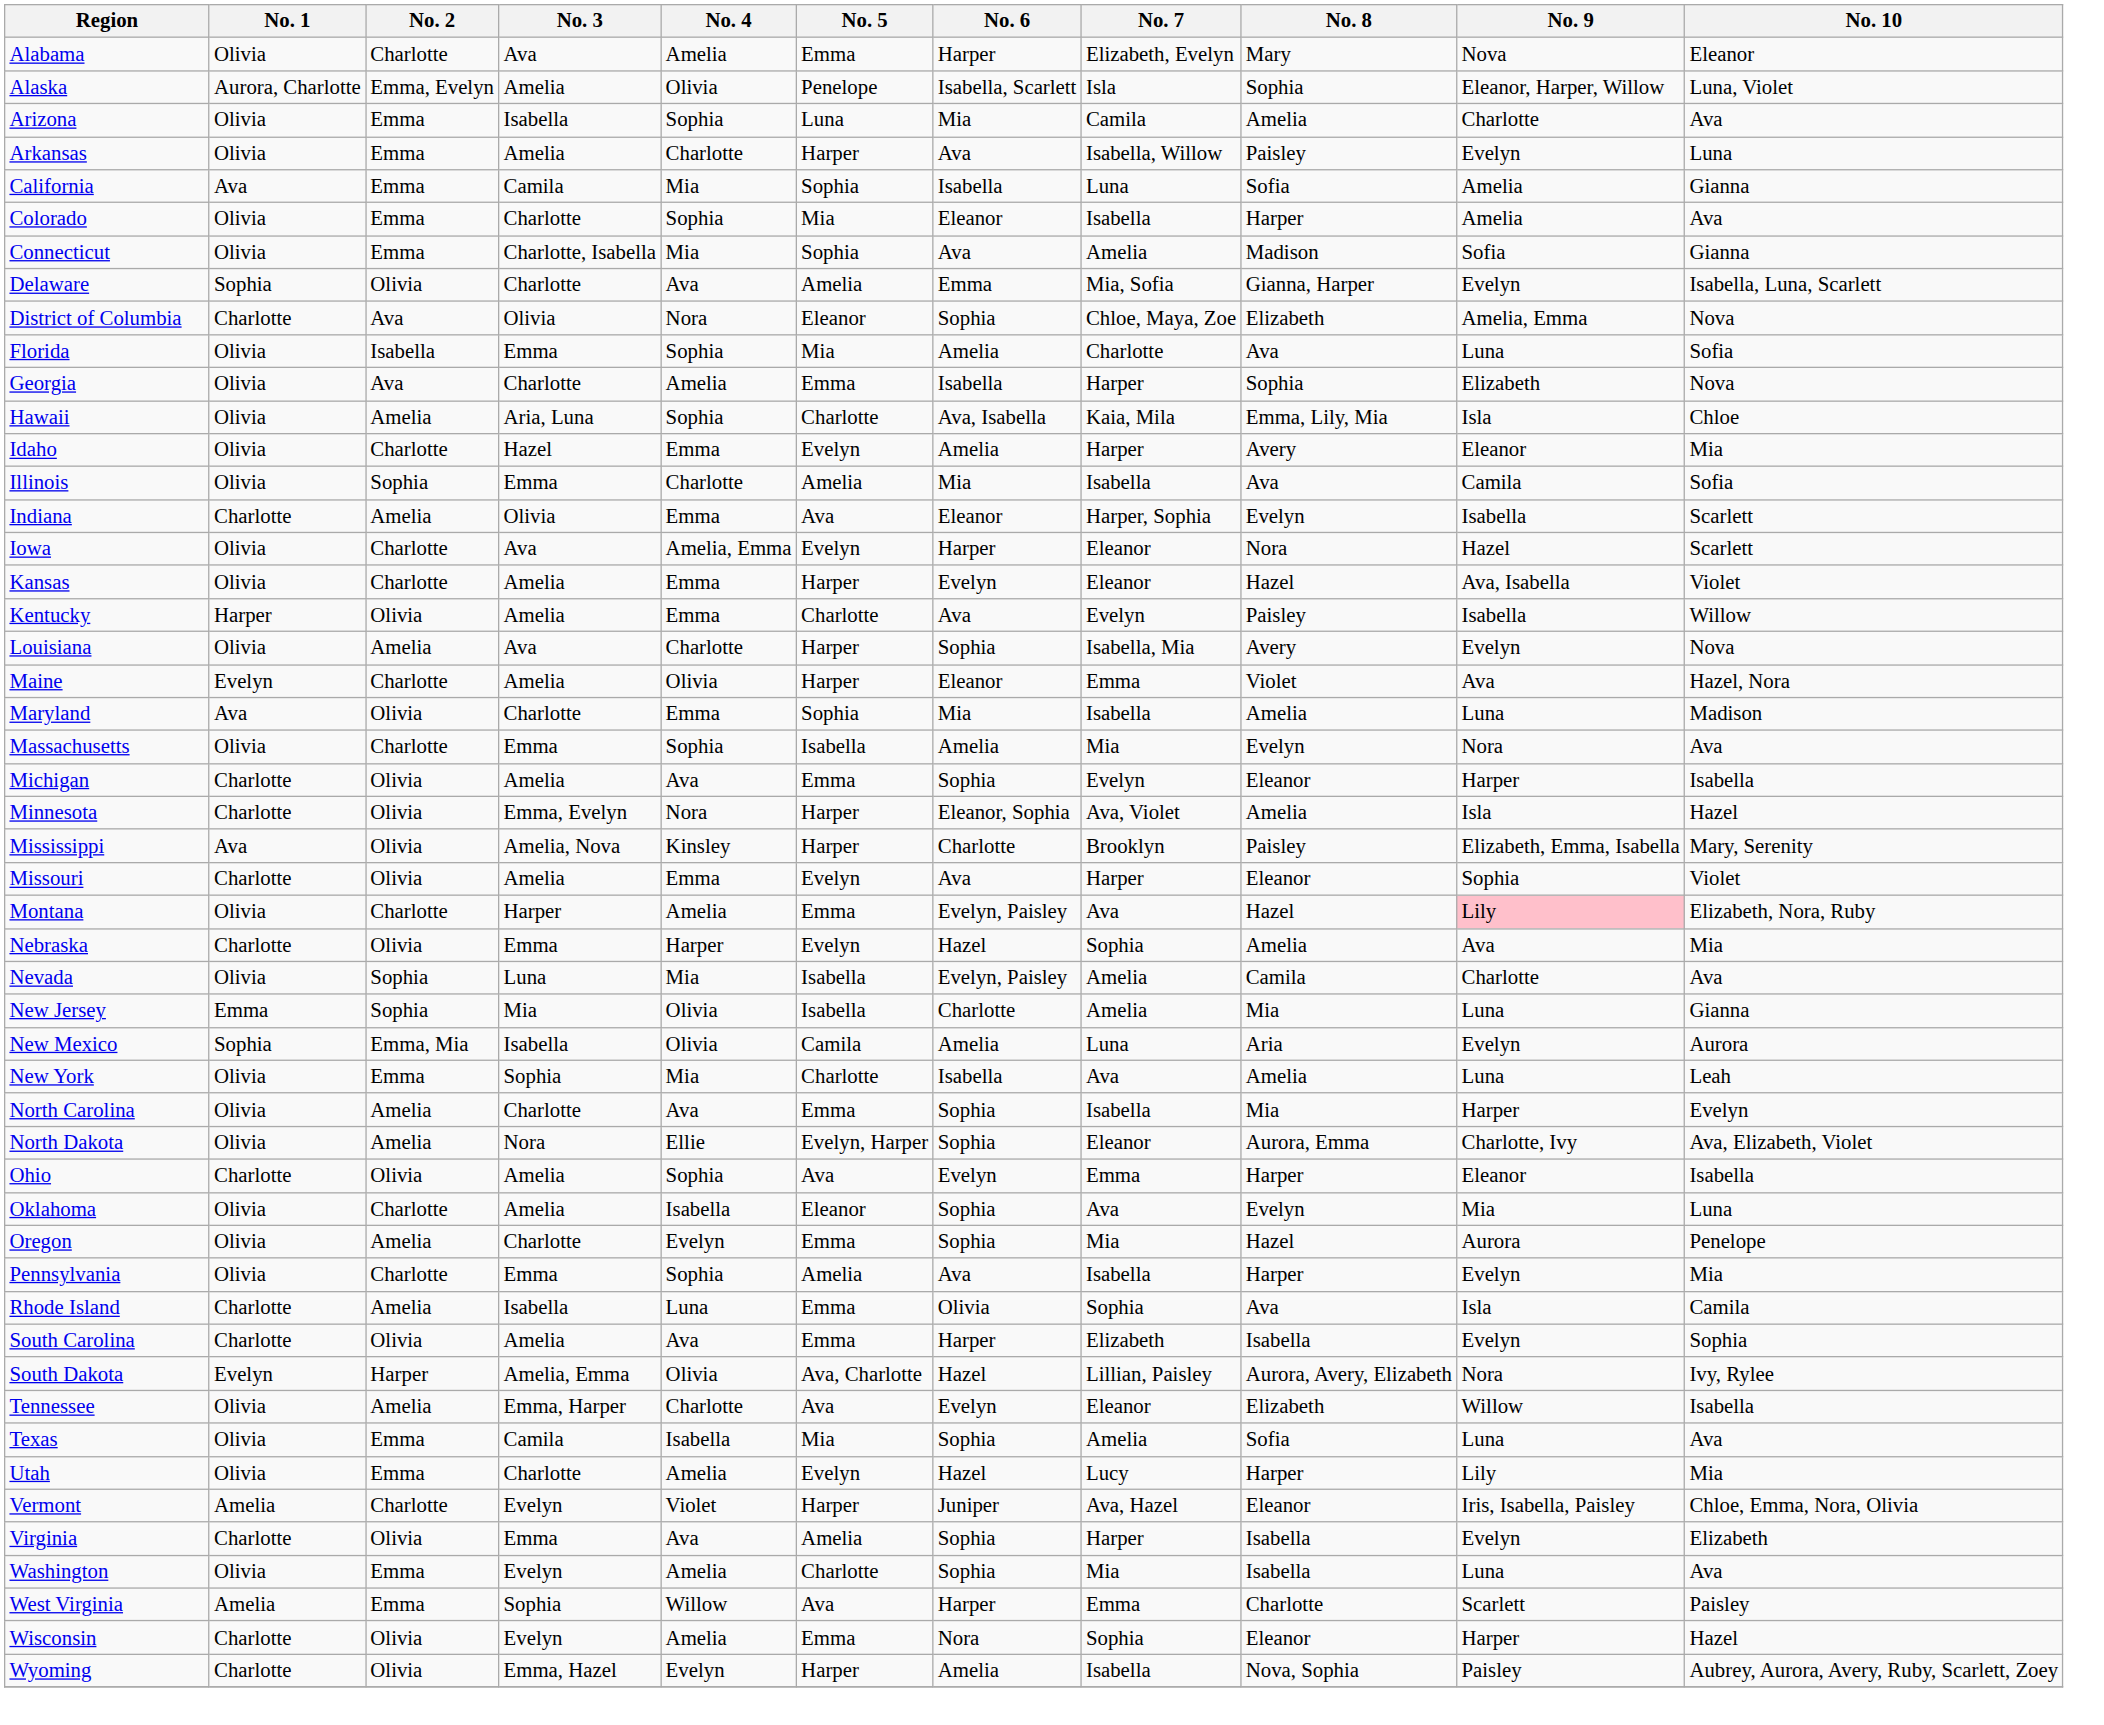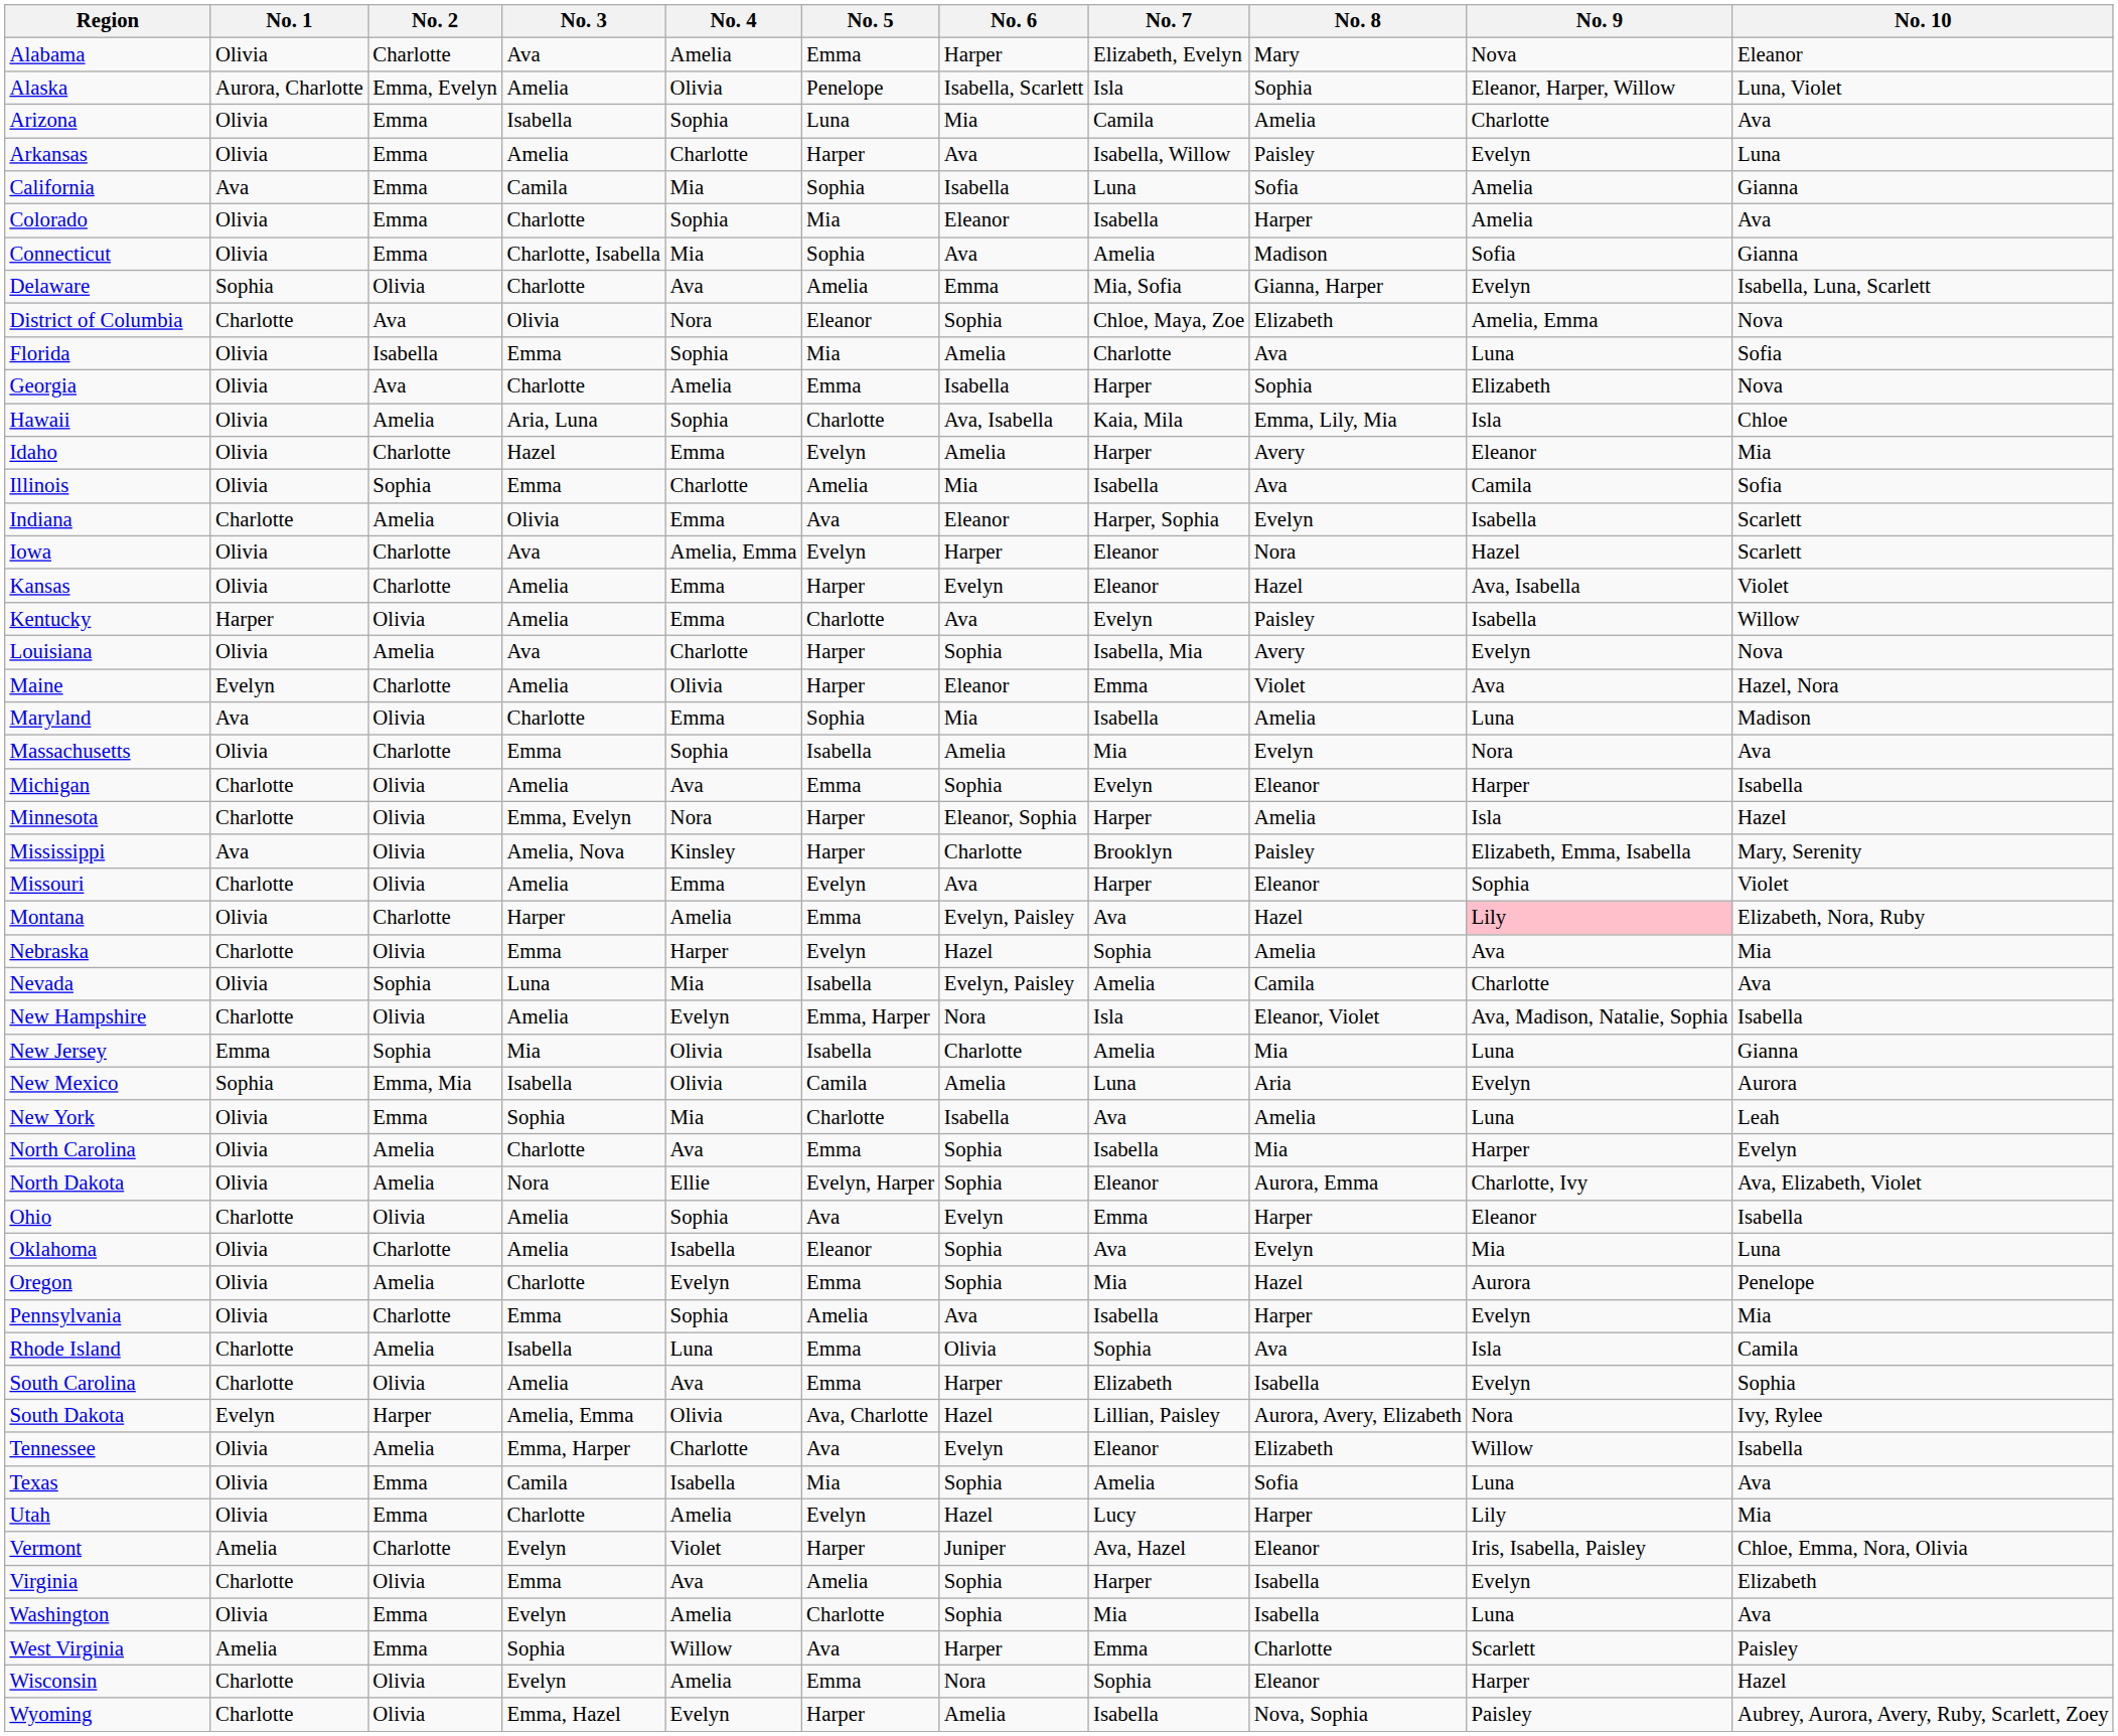Minnesota | No. 7: Ava, Violet -> Harper
+ row: New Hampshire | Charlotte | Olivia | Amelia | Evelyn | Emma, Harper | Nora | Isla | Eleanor, Violet | Ava, Madison, Natalie, Sophia | Isabella
